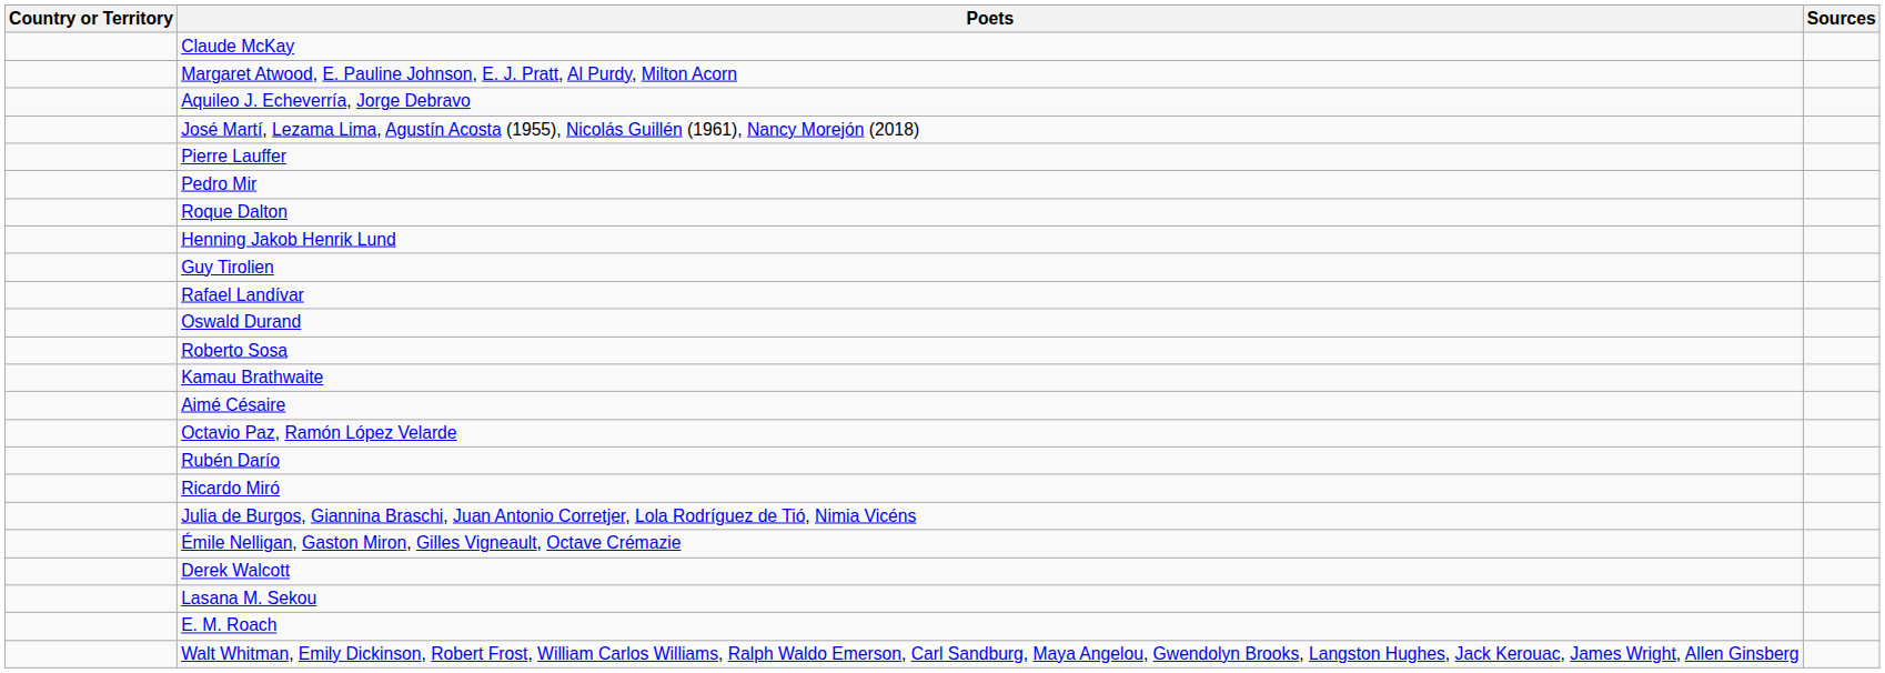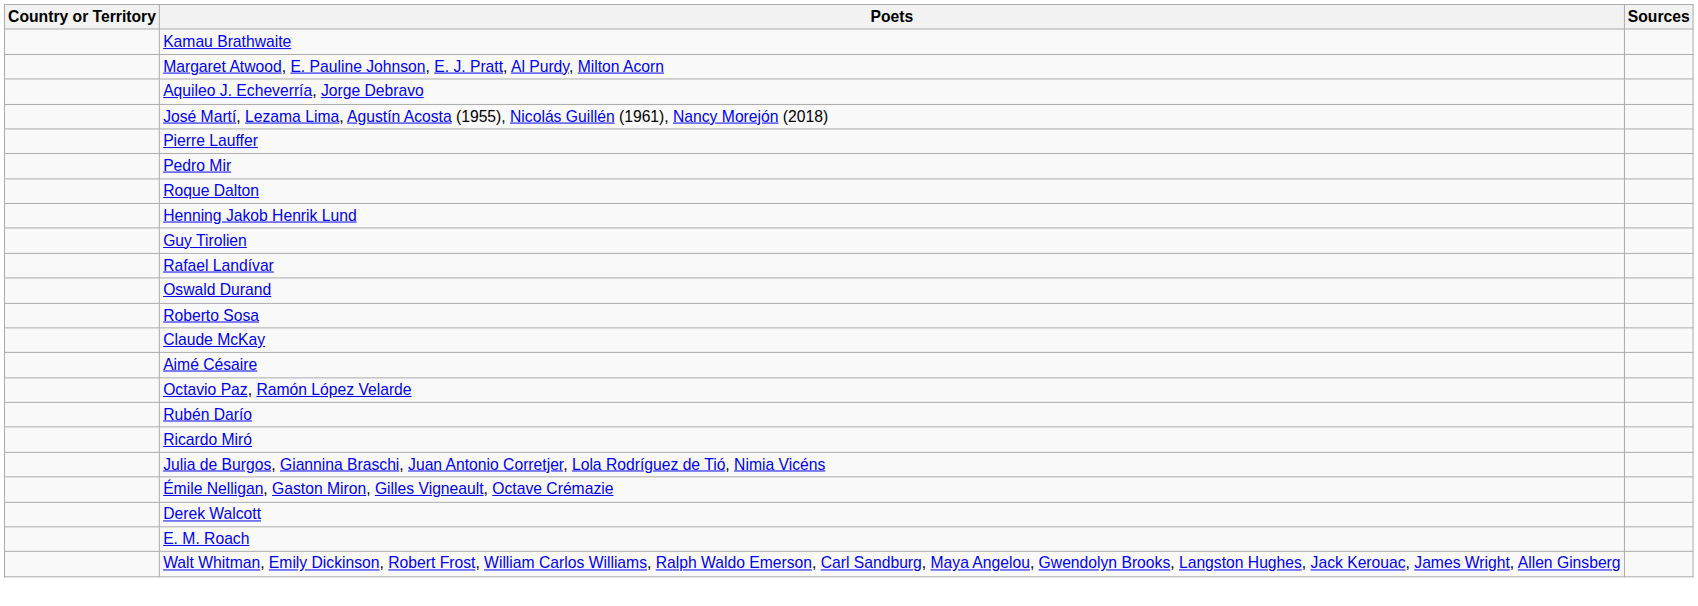rows swapped: Kamau Brathwaite <-> Claude McKay
- row: Lasana M. Sekou
